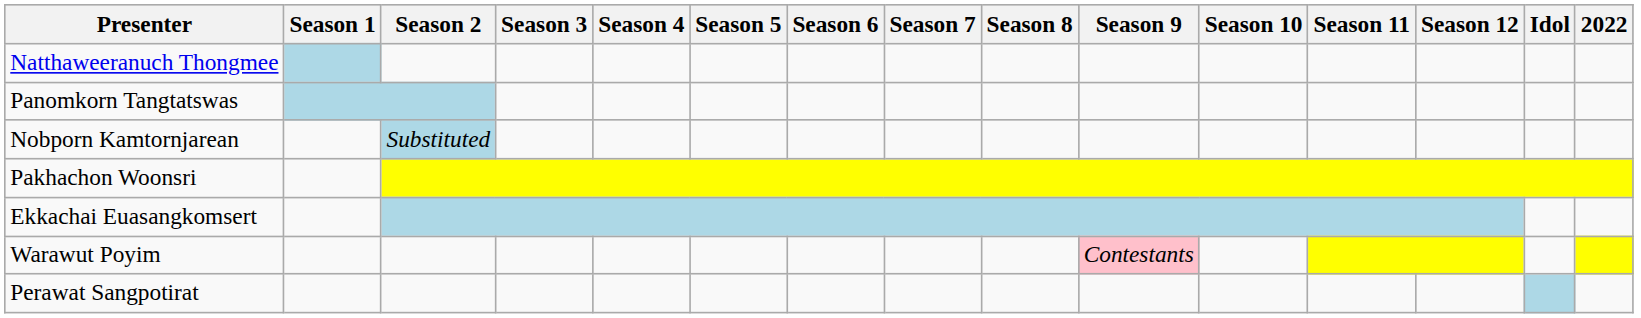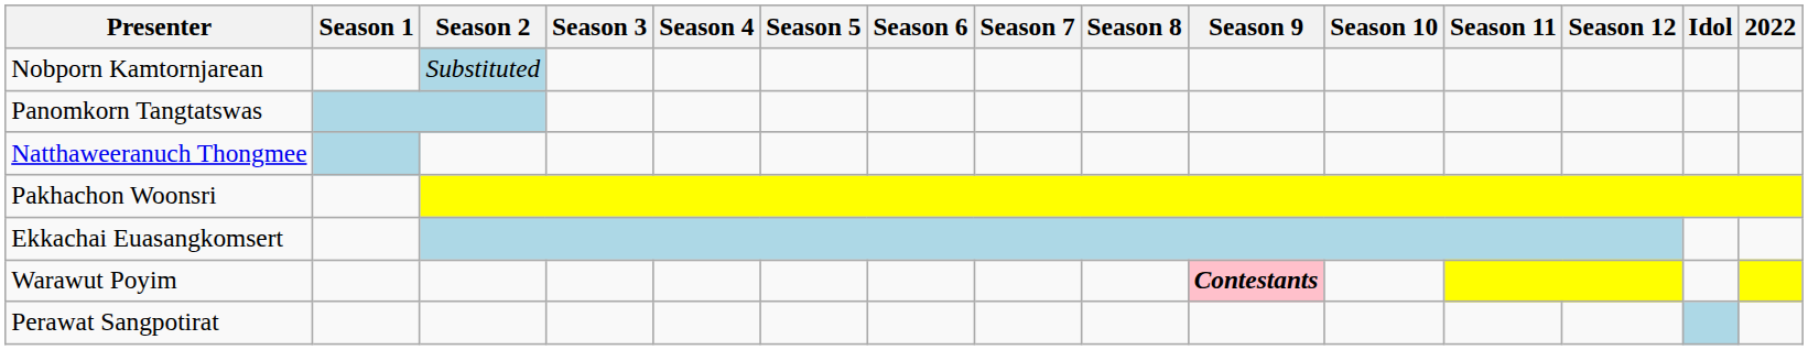rows swapped: Natthaweeranuch Thongmee <-> Nobporn Kamtornjarean
Warawut Poyim | Season 9: normal -> bold
